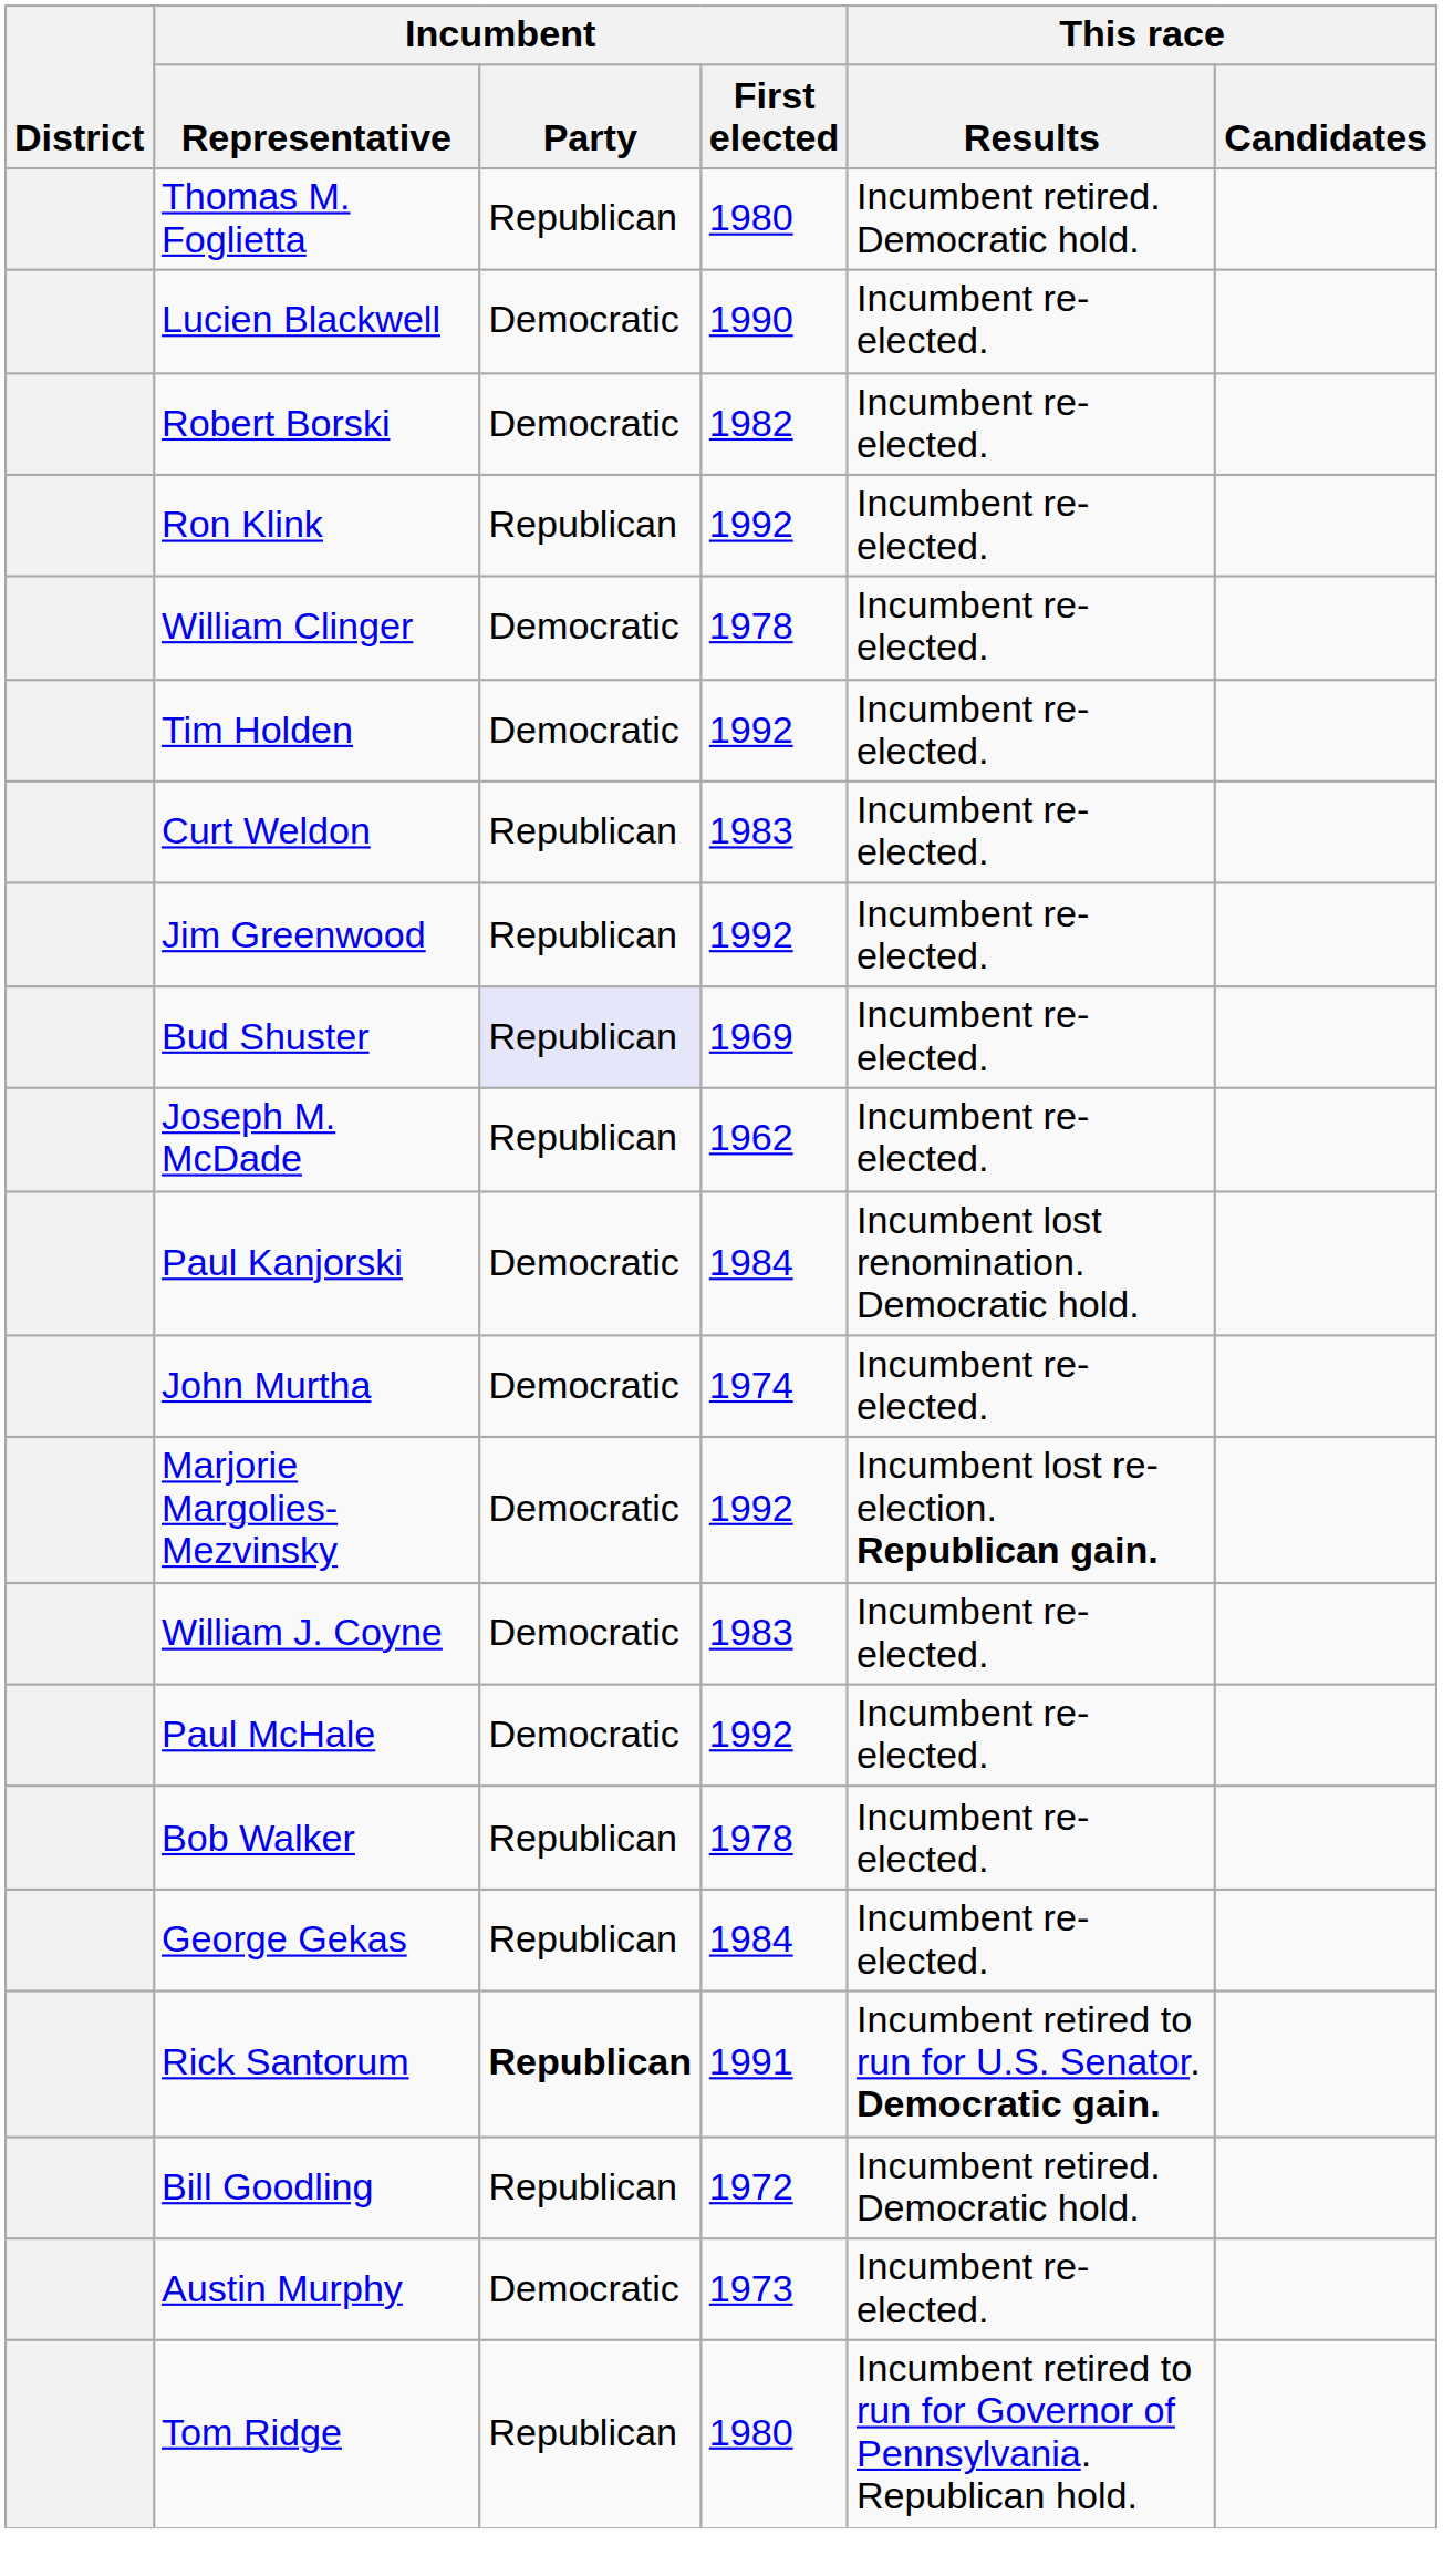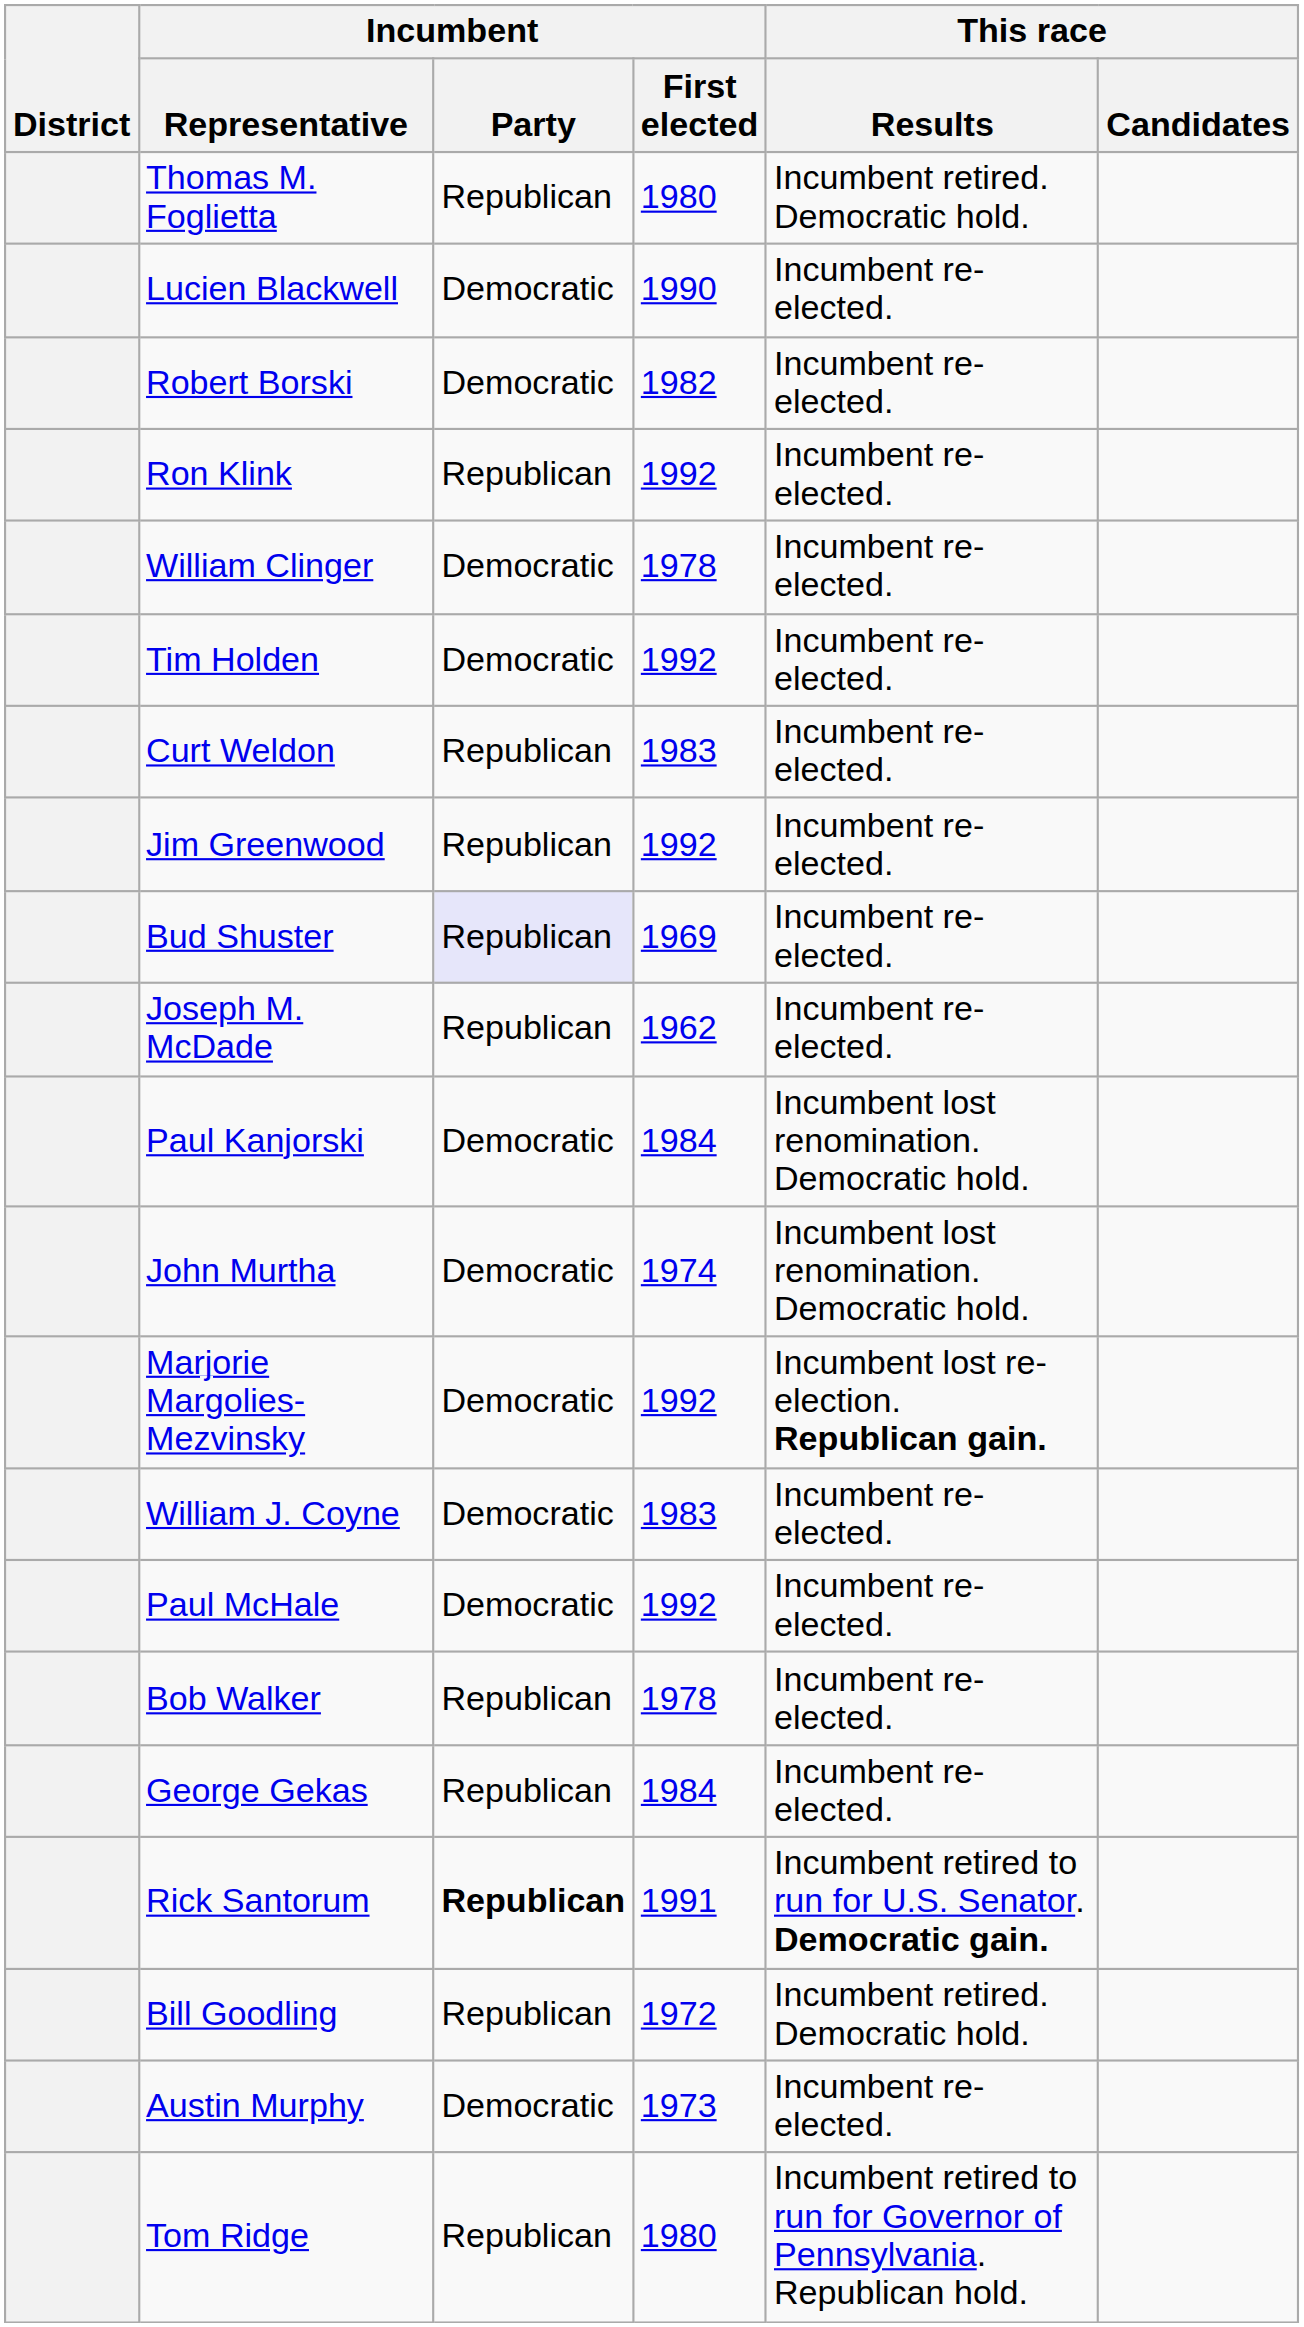John Murtha | This race / Results: Incumbent re-elected. -> Incumbent lost renomination. Democratic hold.
